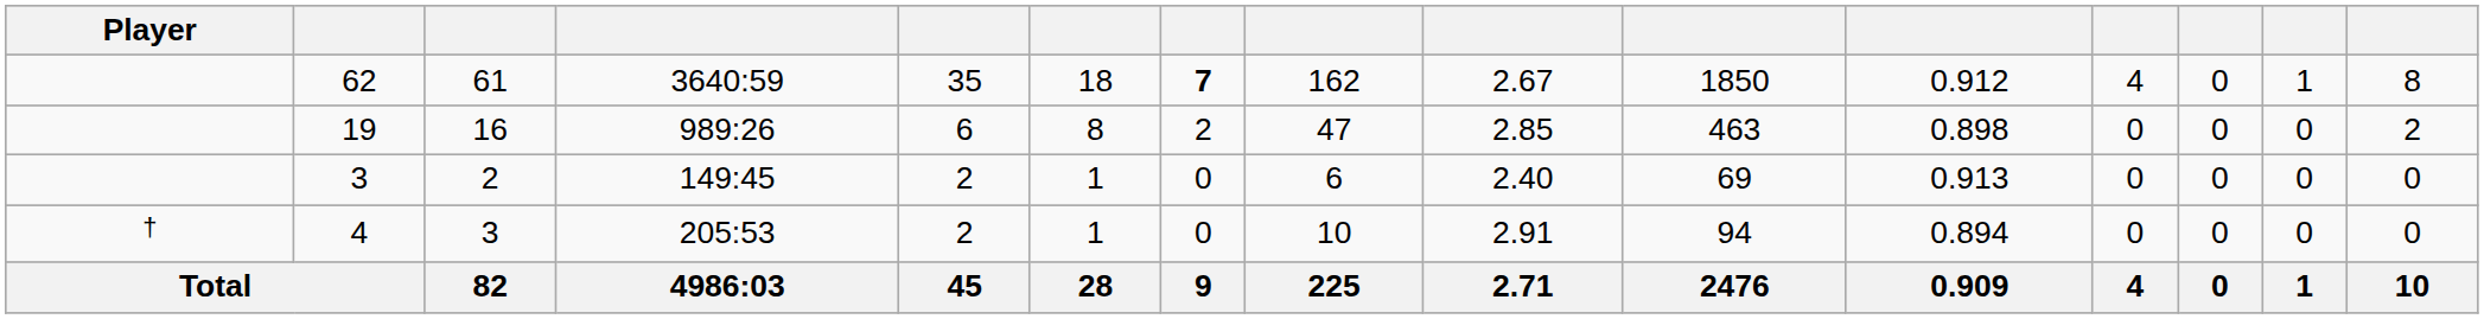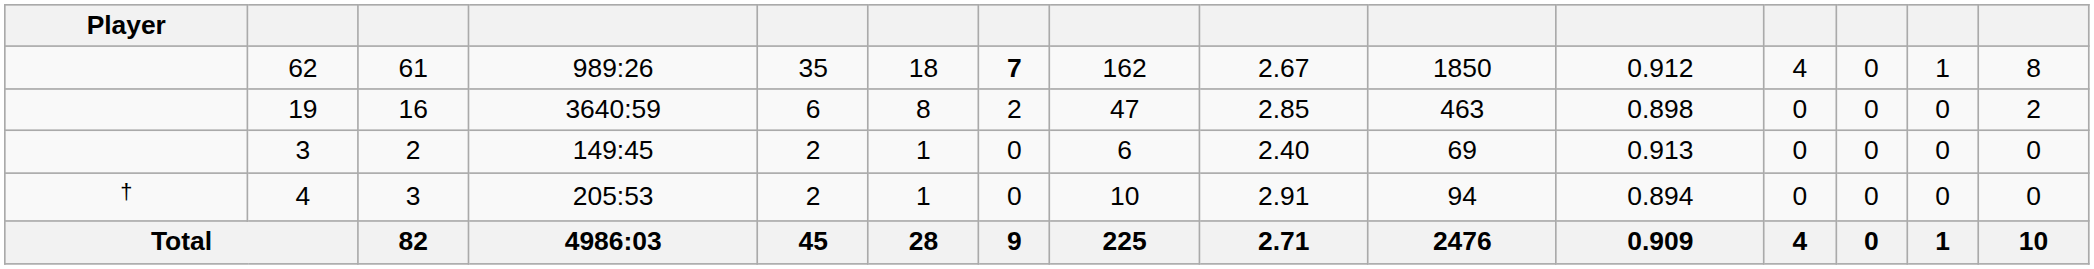62 | column 4: 3640:59 -> 989:26
19 | column 4: 989:26 -> 3640:59
